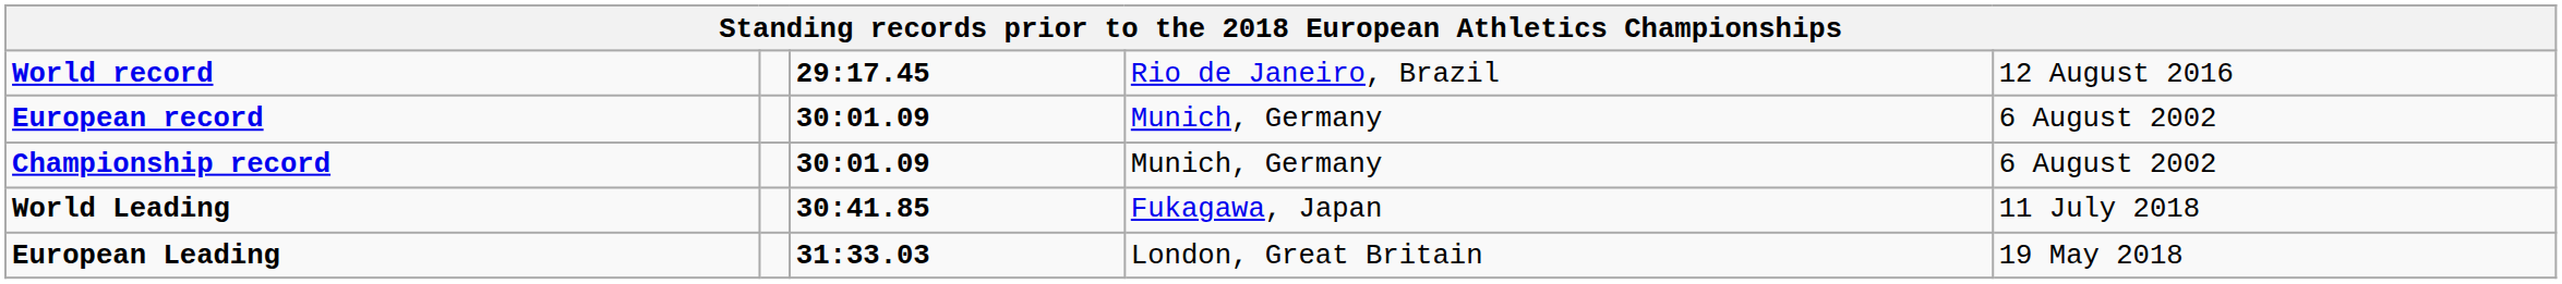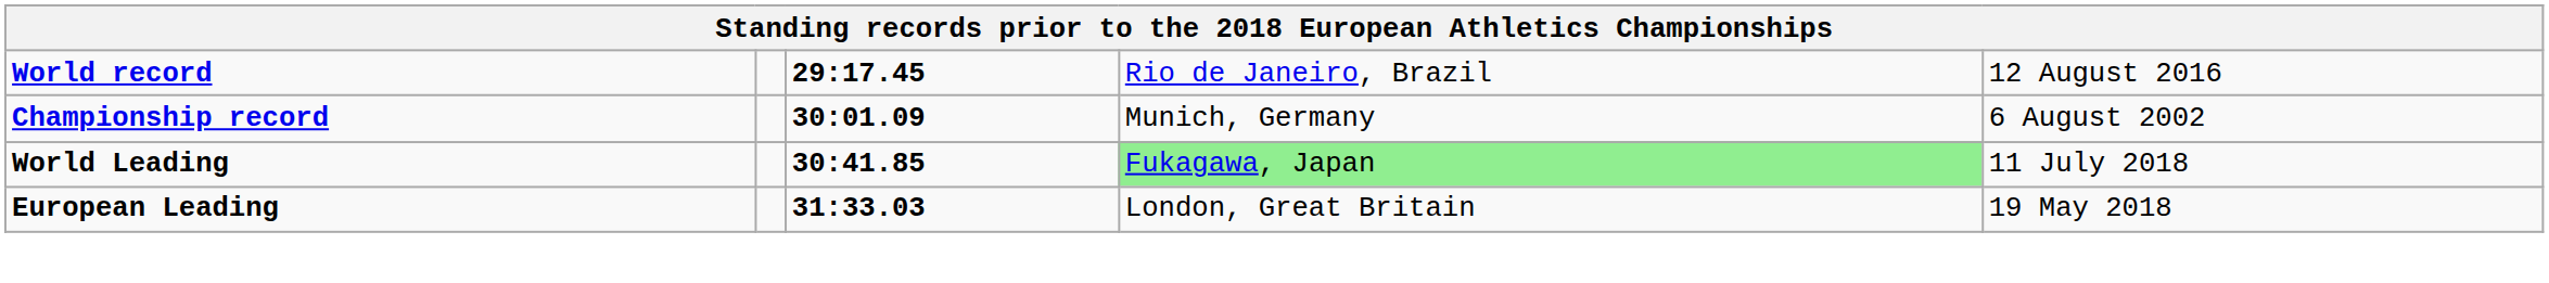- row: European record | 30:01.09 | Munich, Germany | 6 August 2002
World Leading | column 4: no background -> lightgreen background
